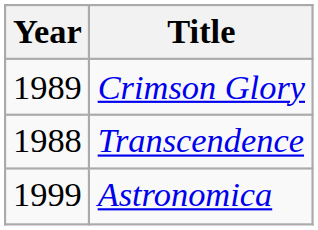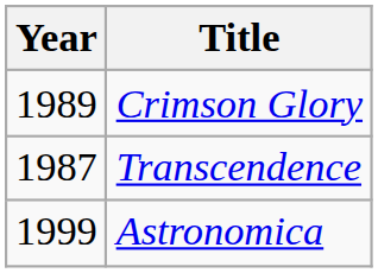Transcendence | Year: 1988 -> 1987
